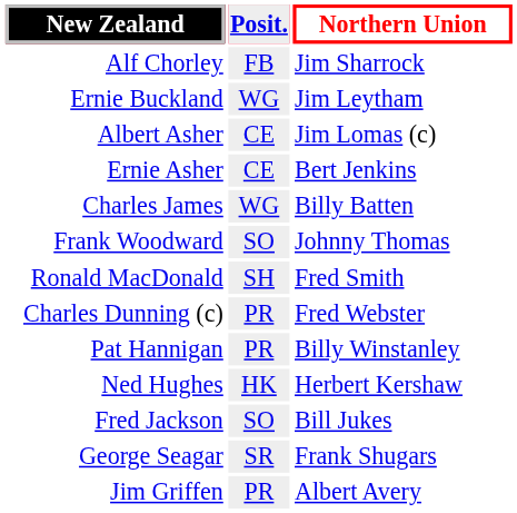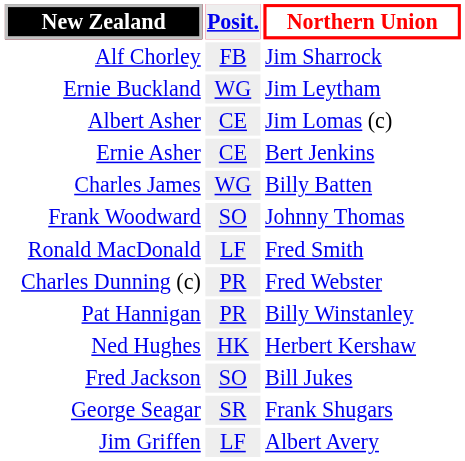Ronald MacDonald | Posit.: SH -> LF
Jim Griffen | Posit.: PR -> LF
